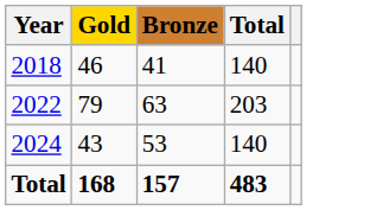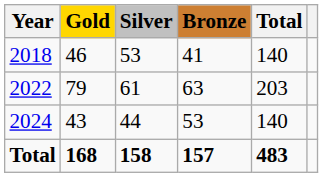+ column: Silver | 53 | 61 | 44 | 158
